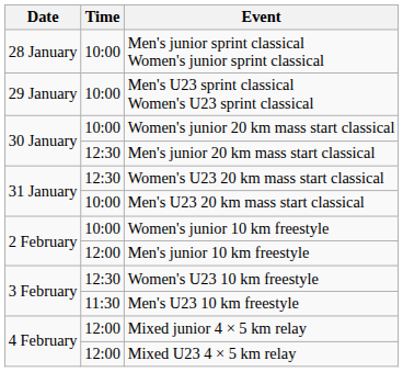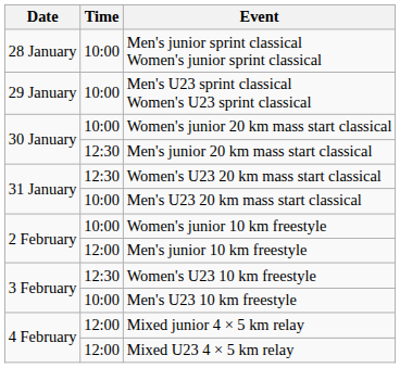Men's U23 10 km freestyle | Time: 11:30 -> 10:00
